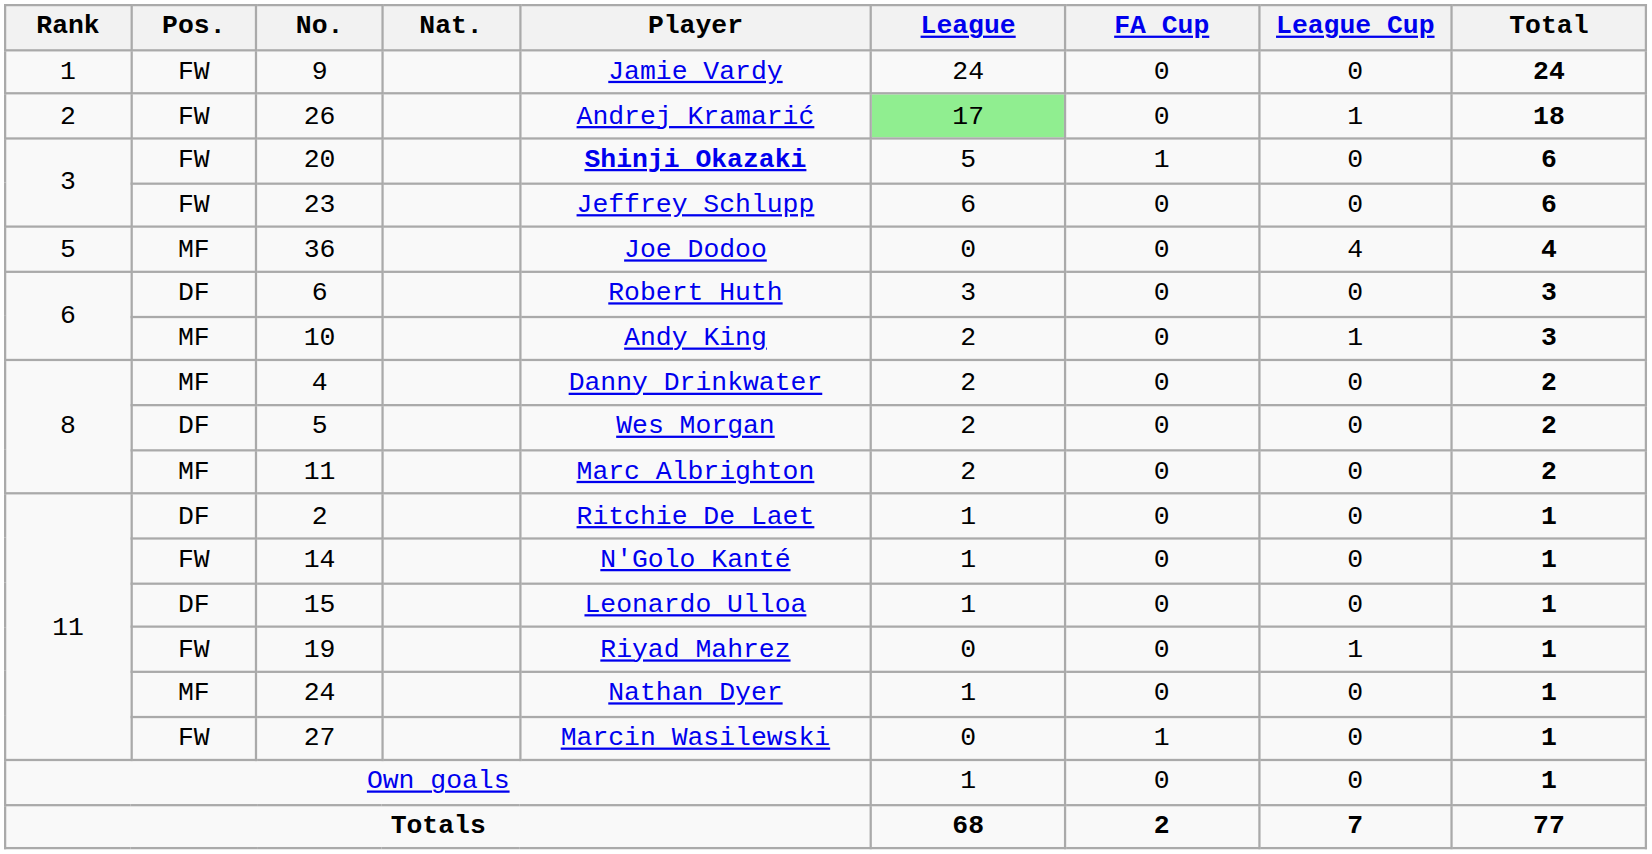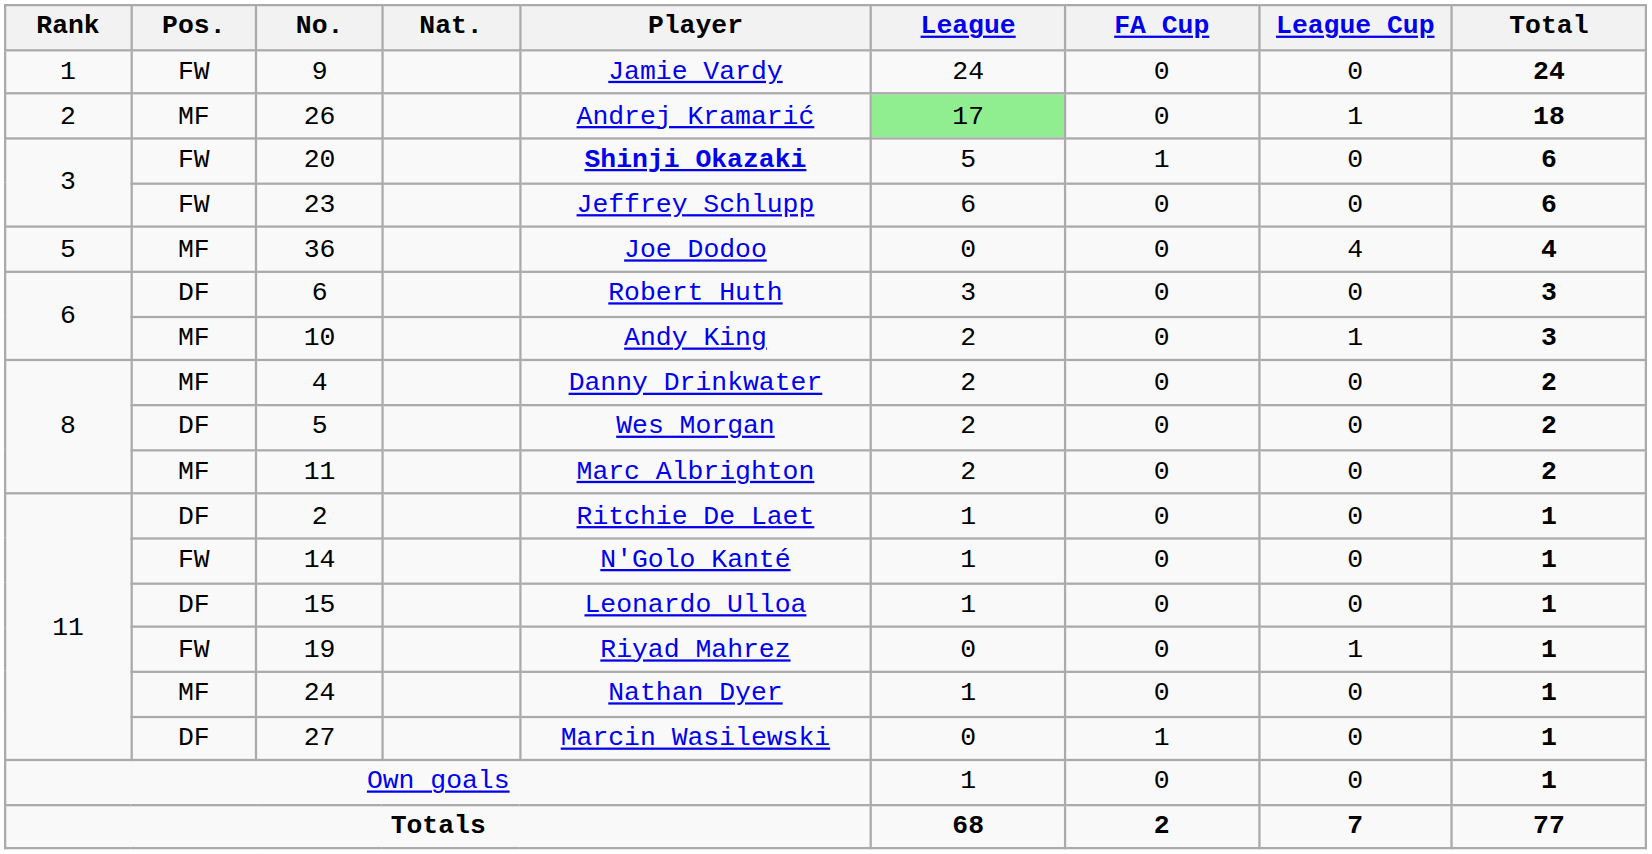26 | Pos.: FW -> MF
27 | Pos.: FW -> DF
